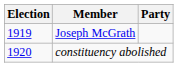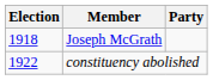Joseph McGrath | Election: 1919 -> 1918
constituency abolished | Election: 1920 -> 1922
